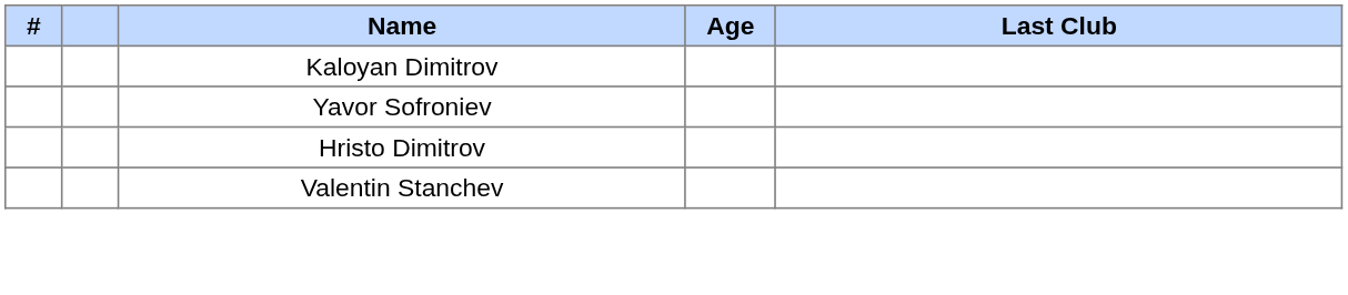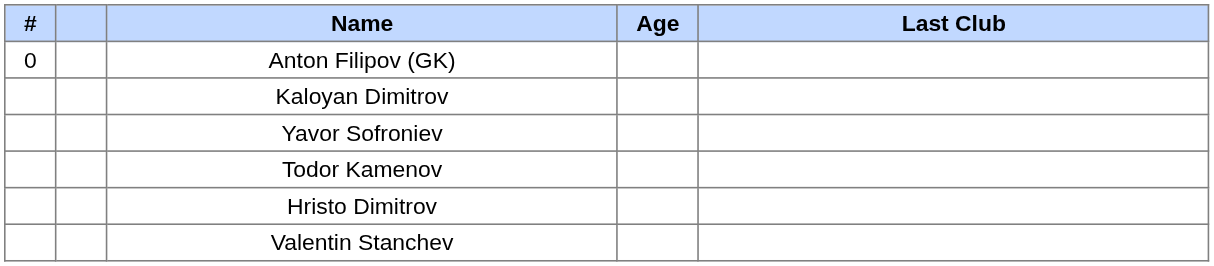+ row: 0 | Anton Filipov (GK)
+ row: Todor Kamenov
